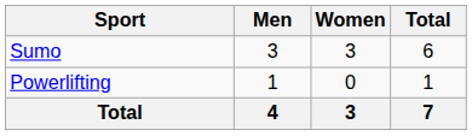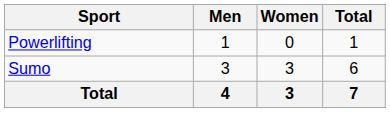rows swapped: Powerlifting <-> Sumo
